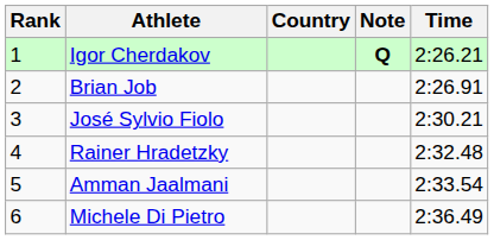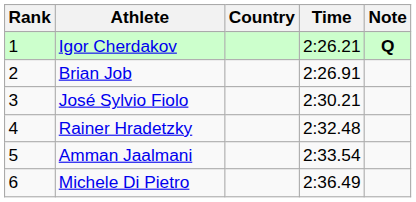columns swapped: Time <-> Note
